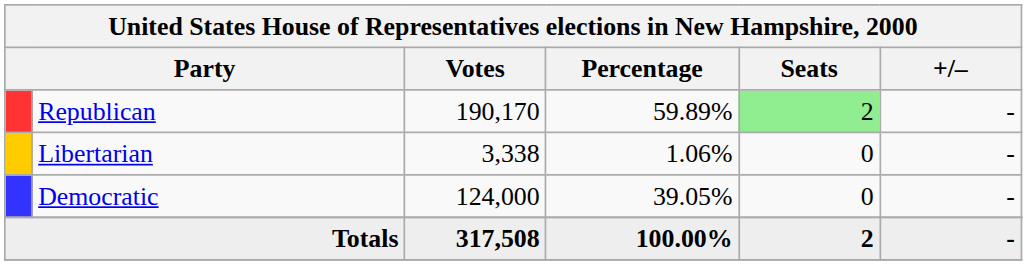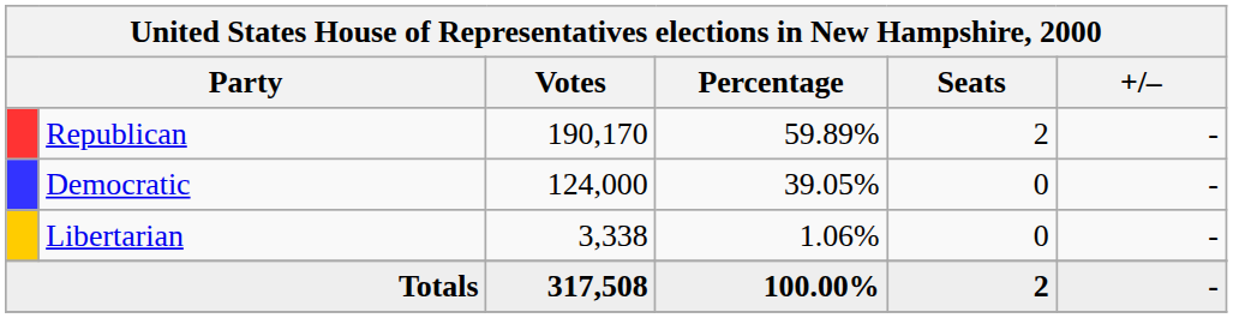Republican | Seats: lightgreen background -> no background
rows swapped: Democratic <-> Libertarian
